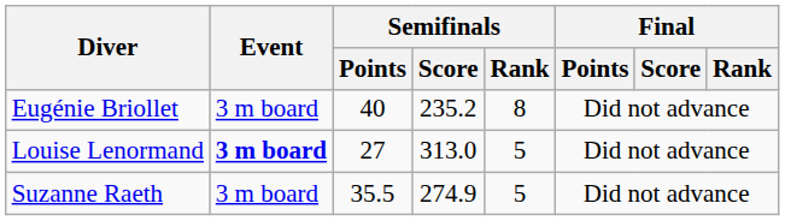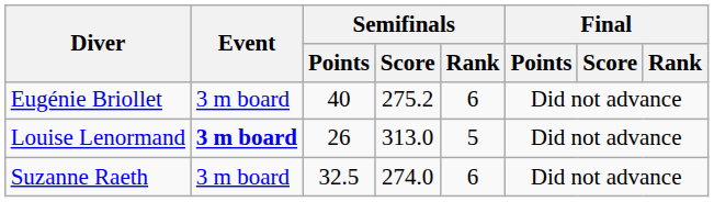Eugénie Briollet | Semifinals / Score: 235.2 -> 275.2
Eugénie Briollet | Semifinals / Rank: 8 -> 6
Louise Lenormand | Semifinals / Points: 27 -> 26
Suzanne Raeth | Semifinals / Points: 35.5 -> 32.5
Suzanne Raeth | Semifinals / Score: 274.9 -> 274.0
Suzanne Raeth | Semifinals / Rank: 5 -> 6
